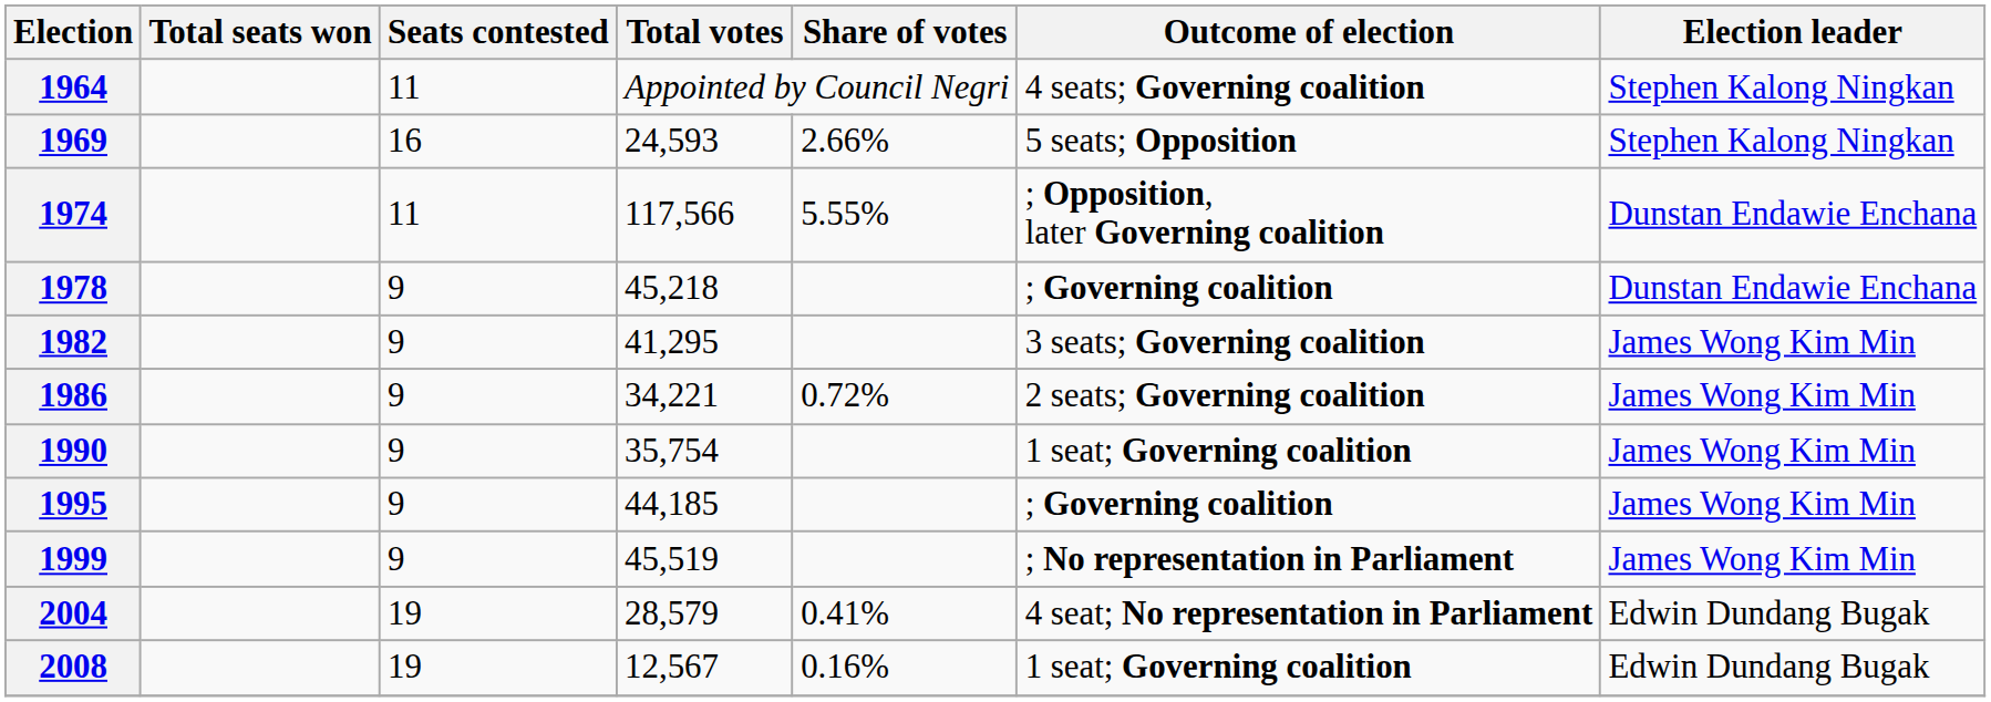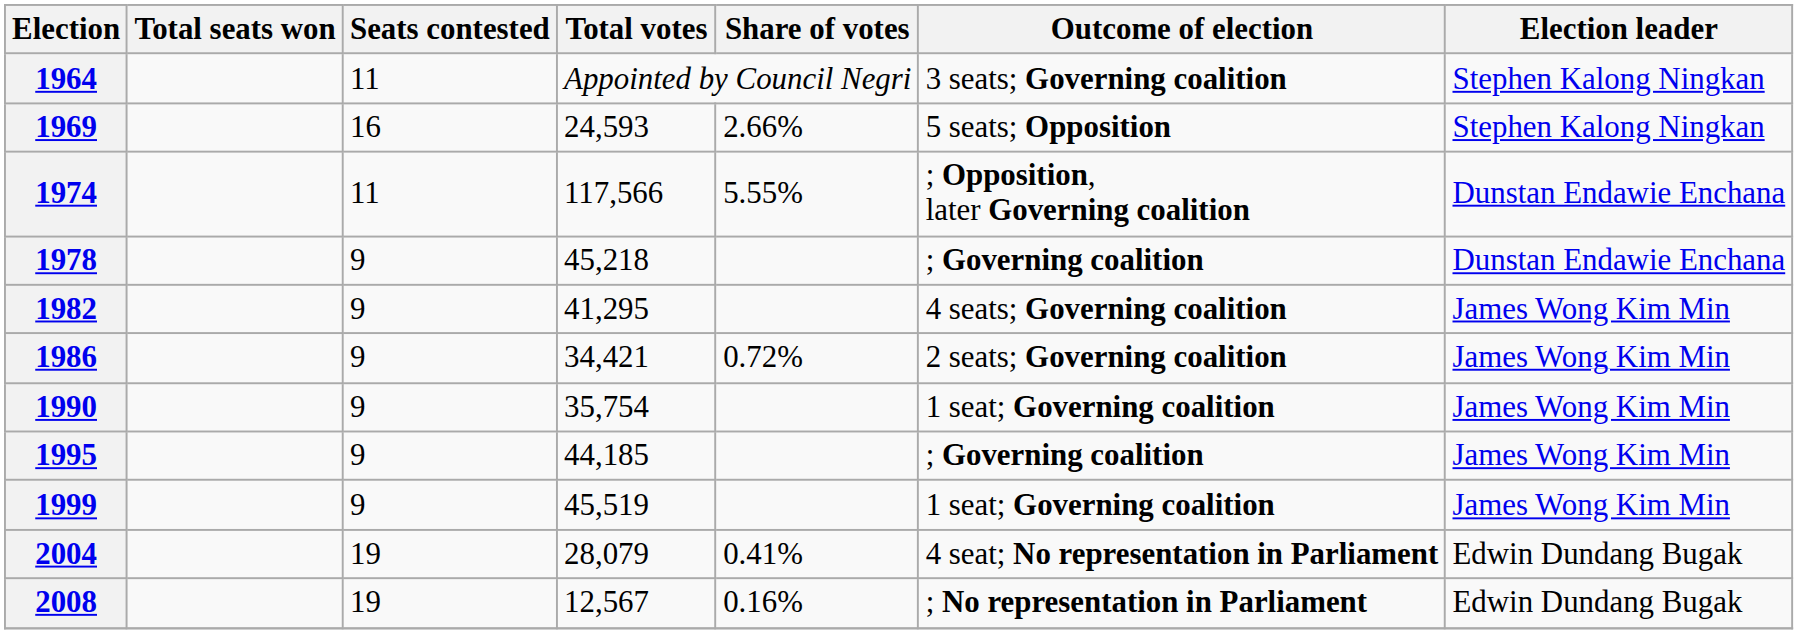1964 | Outcome of election: 4 seats; Governing coalition -> 3 seats; Governing coalition
1982 | Outcome of election: 3 seats; Governing coalition -> 4 seats; Governing coalition
1986 | Total votes: 34,221 -> 34,421
1999 | Outcome of election: ; No representation in Parliament -> 1 seat; Governing coalition
2004 | Total votes: 28,579 -> 28,079
2008 | Outcome of election: 1 seat; Governing coalition -> ; No representation in Parliament
